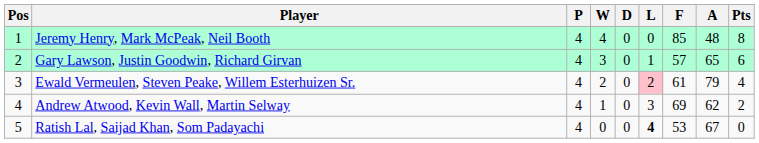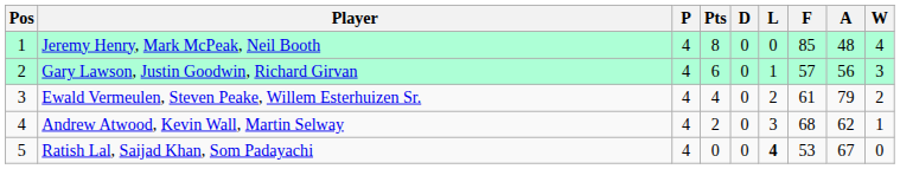columns swapped: W <-> Pts
Gary Lawson, Justin Goodwin, Richard Girvan | A: 65 -> 56
Ewald Vermeulen, Steven Peake, Willem Esterhuizen Sr. | L: pink background -> no background
Andrew Atwood, Kevin Wall, Martin Selway | F: 69 -> 68
